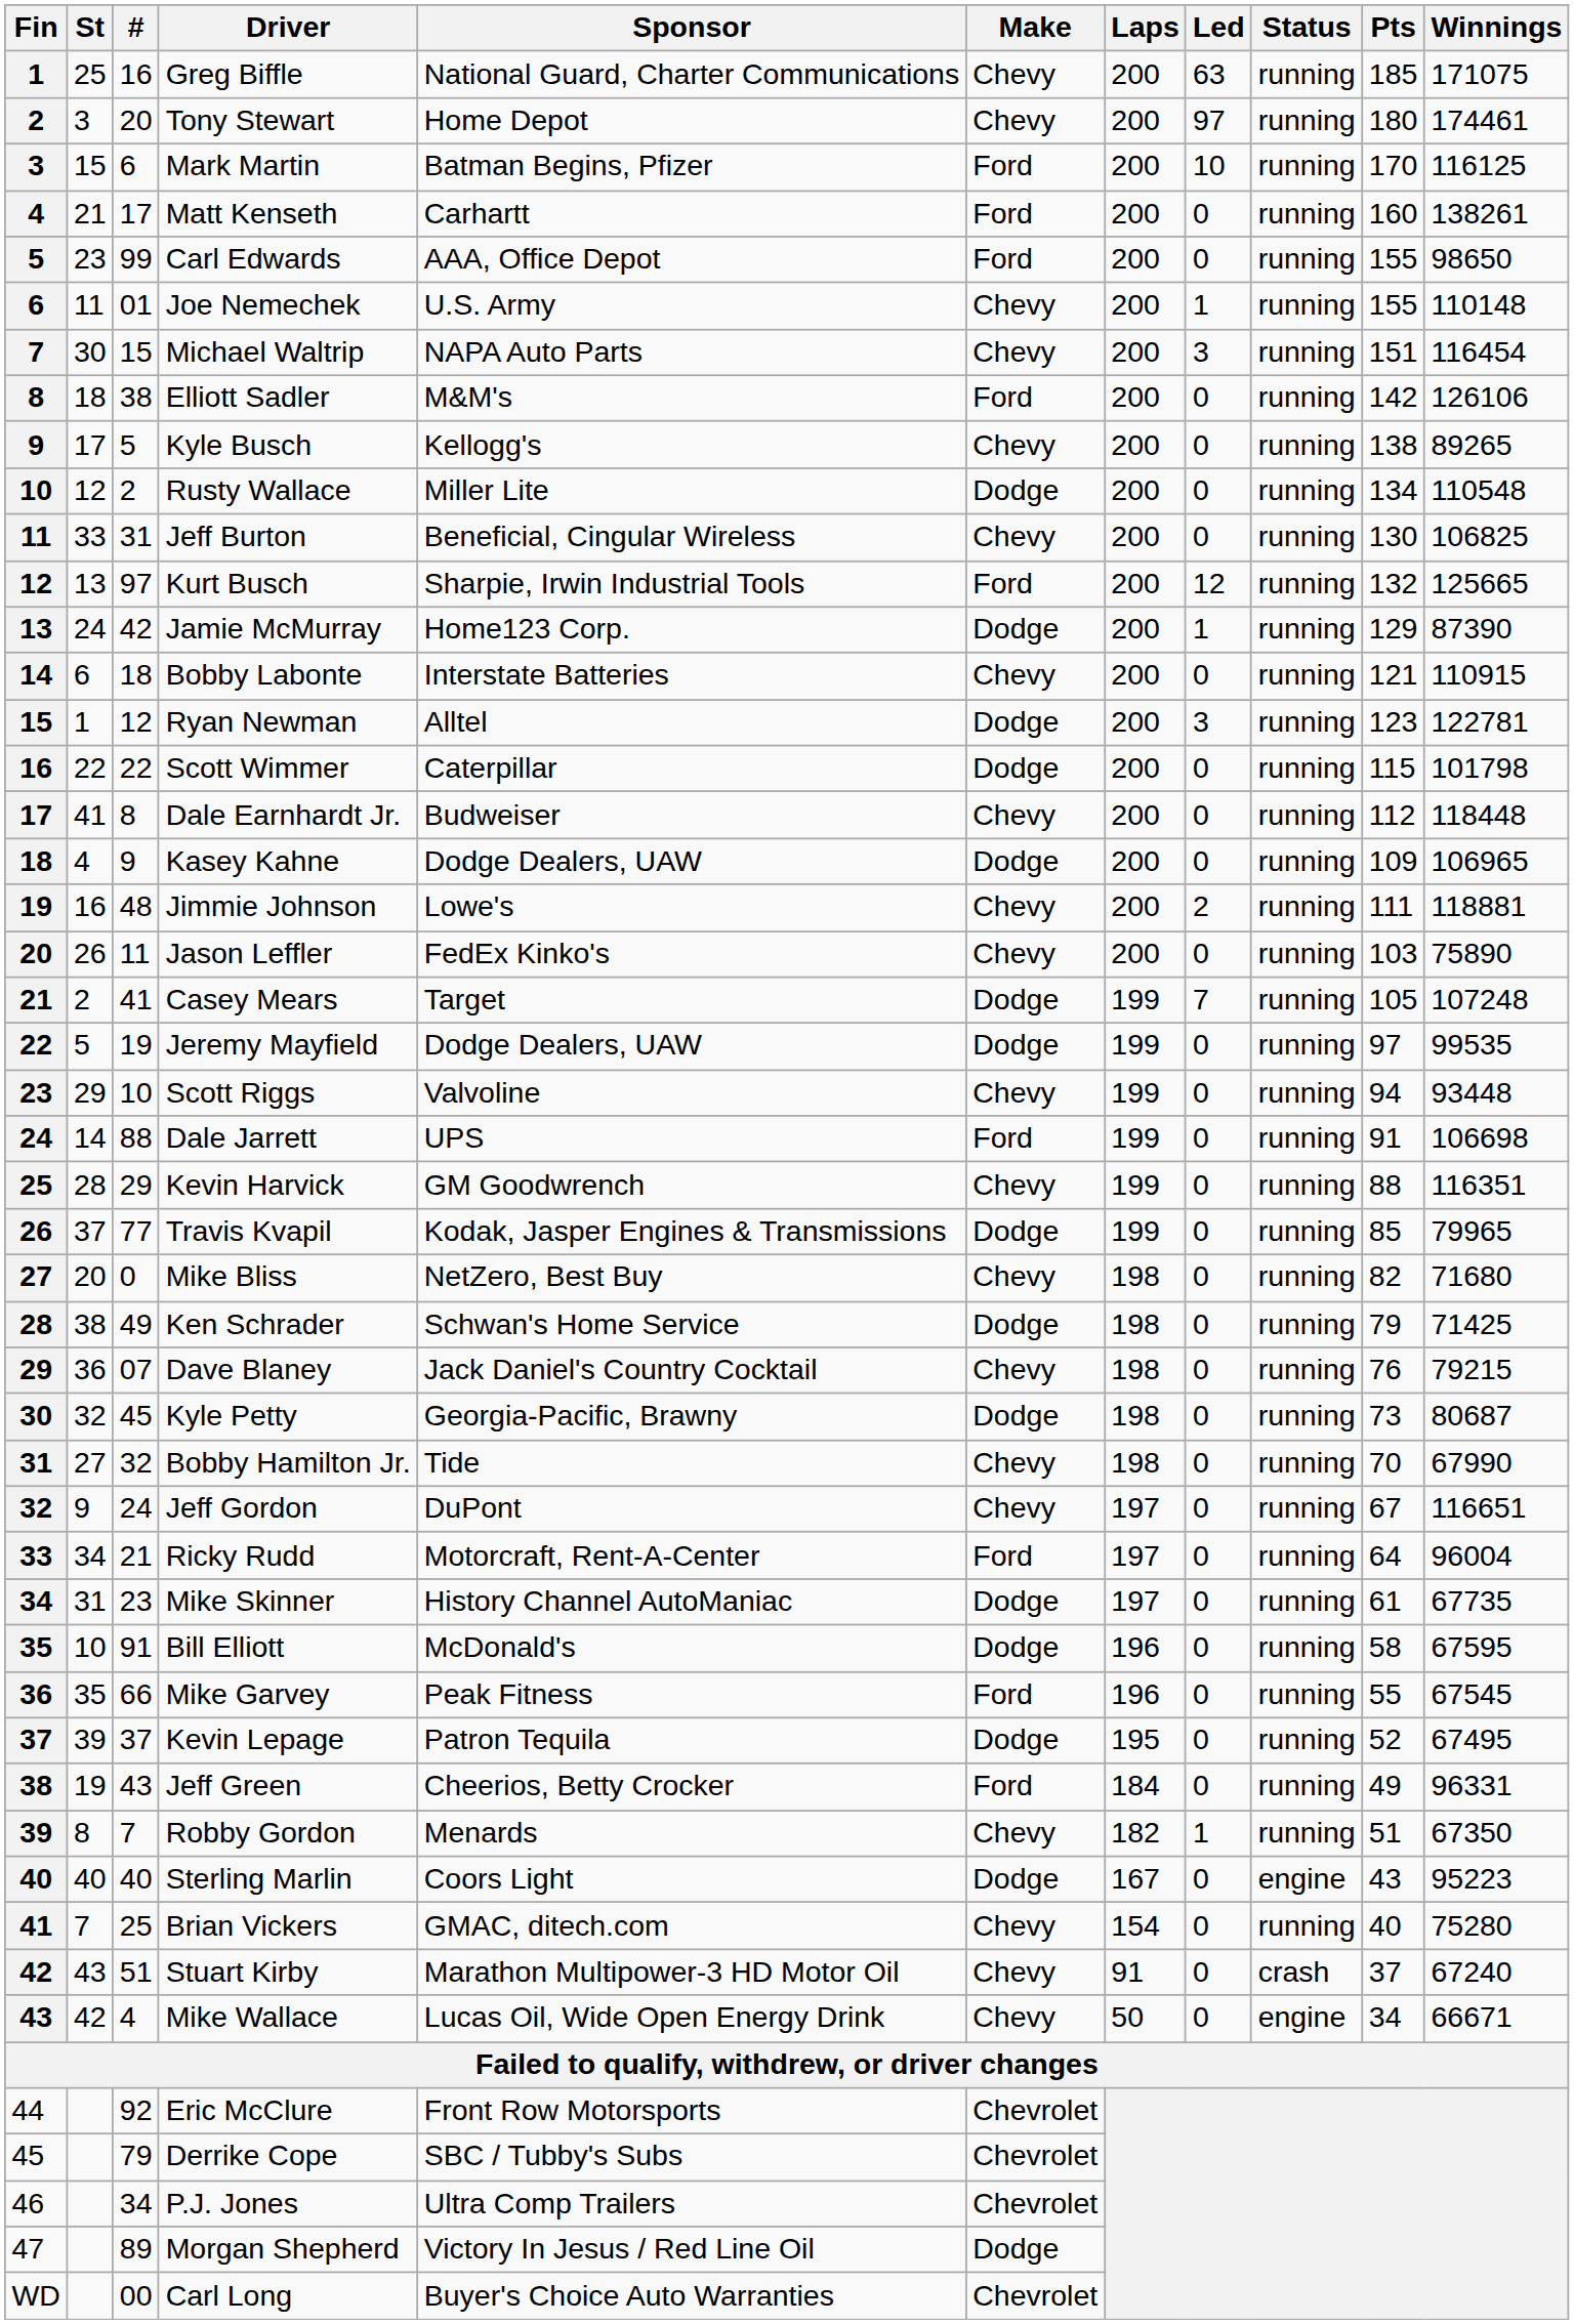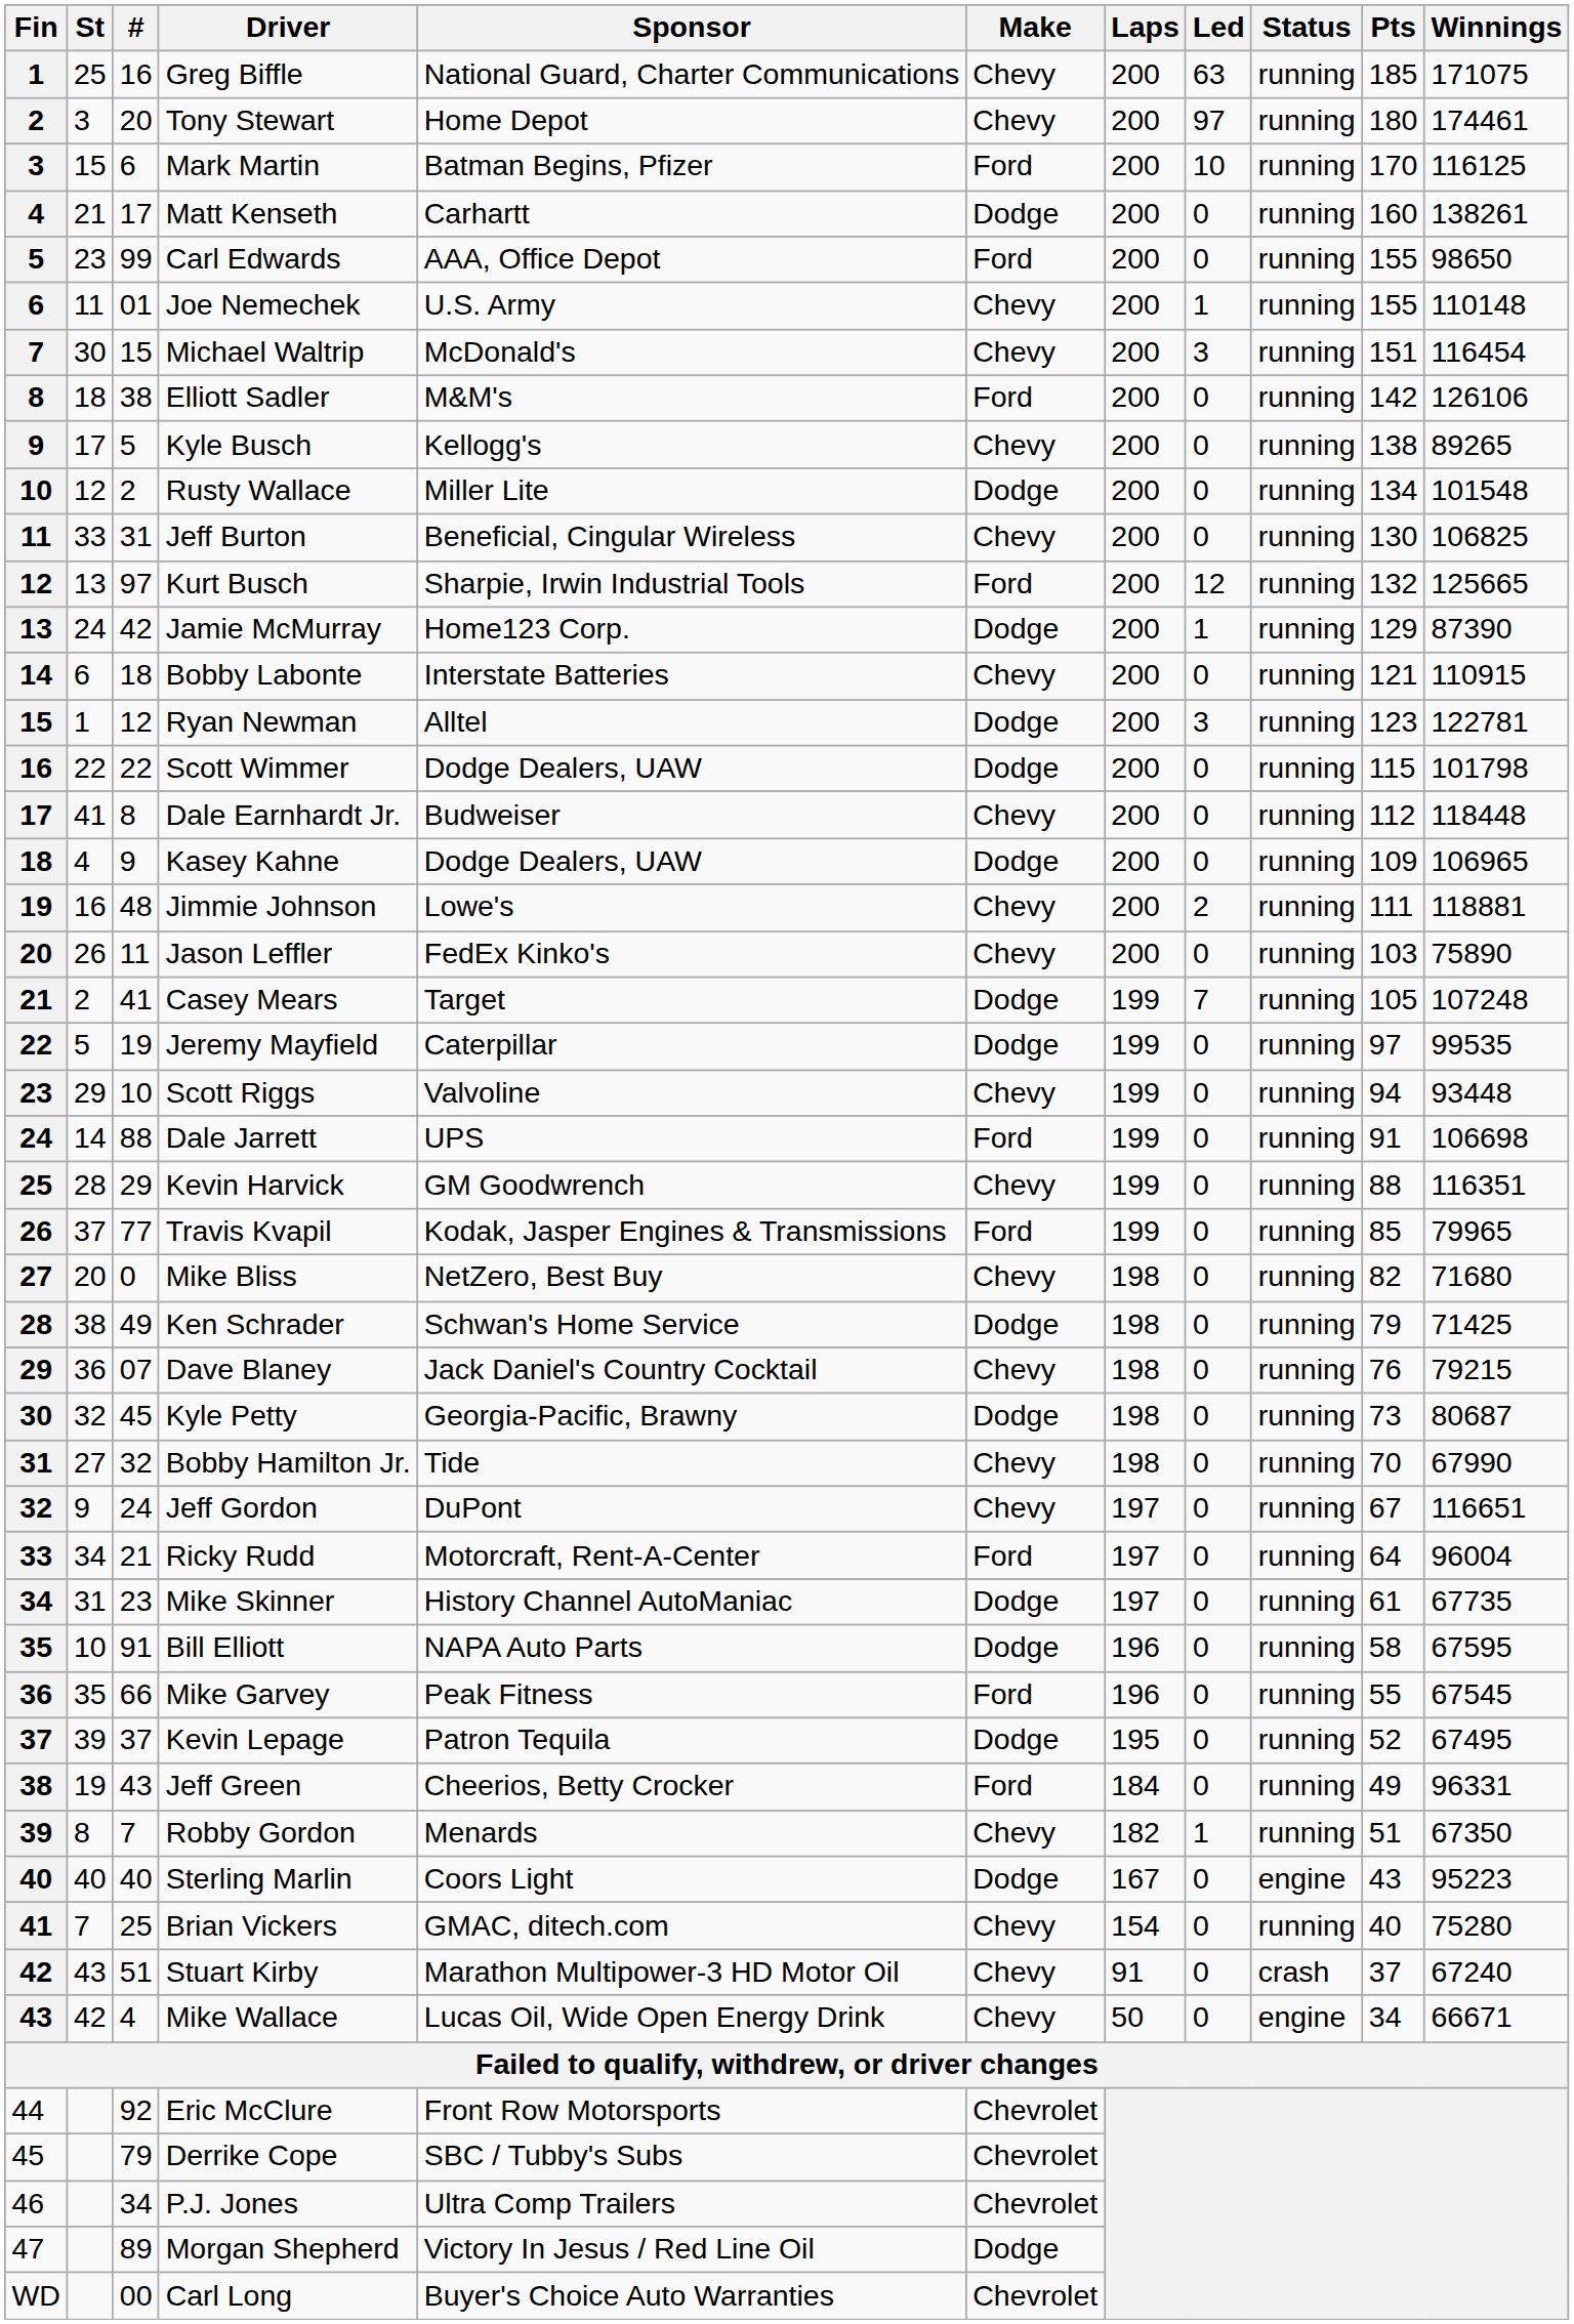Matt Kenseth | Make: Ford -> Dodge
Michael Waltrip | Sponsor: NAPA Auto Parts -> McDonald's
Rusty Wallace | Winnings: 110548 -> 101548
Scott Wimmer | Sponsor: Caterpillar -> Dodge Dealers, UAW
Jeremy Mayfield | Sponsor: Dodge Dealers, UAW -> Caterpillar
Travis Kvapil | Make: Dodge -> Ford
Bill Elliott | Sponsor: McDonald's -> NAPA Auto Parts
